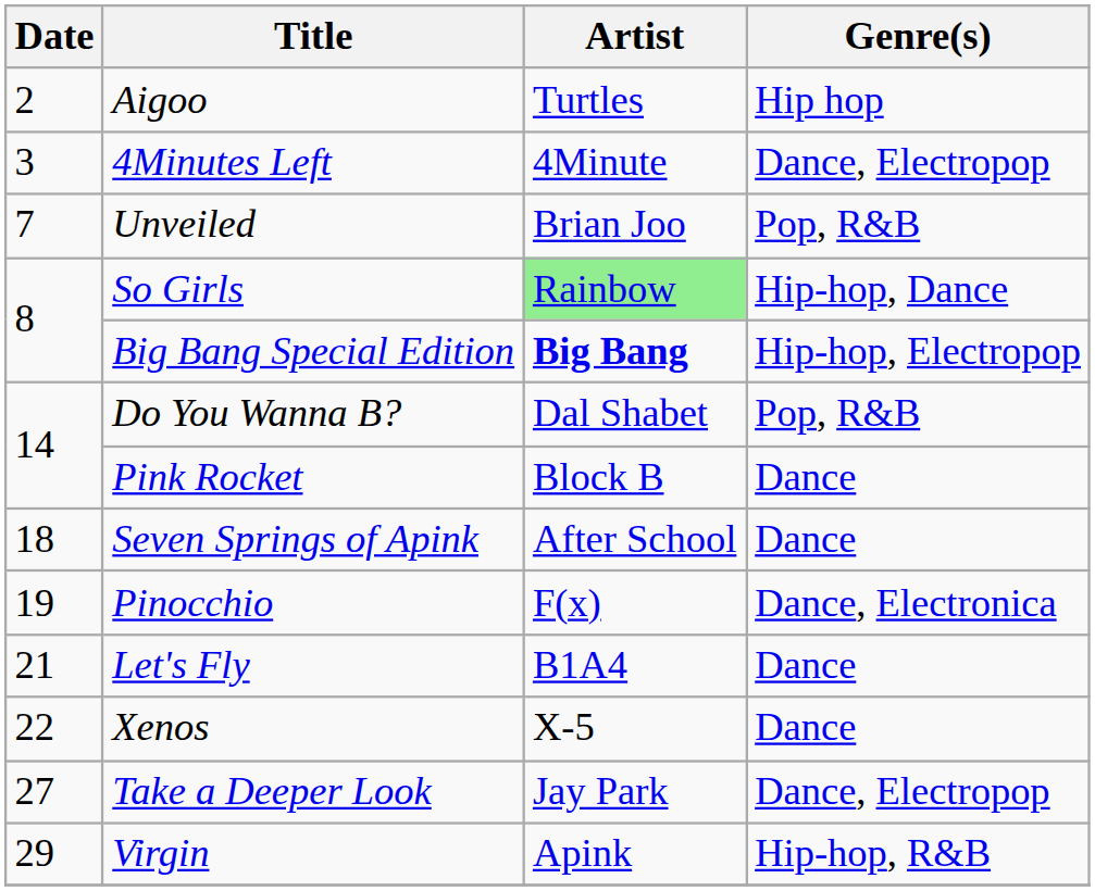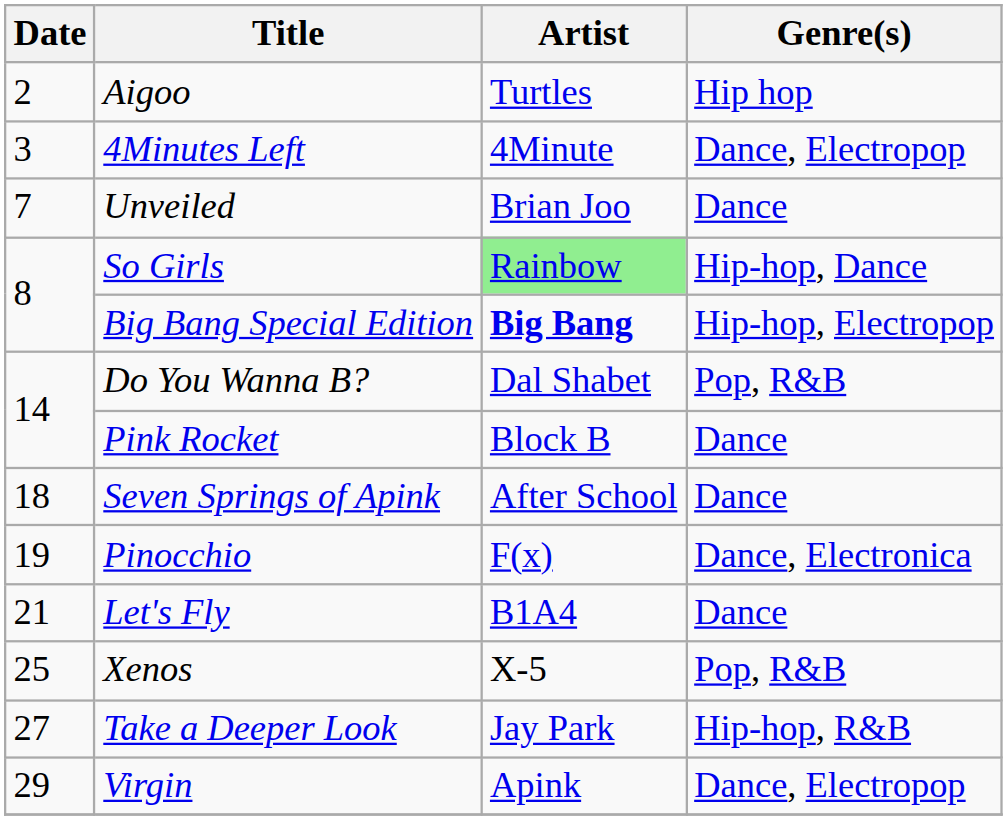Unveiled | Genre(s): Pop, R&B -> Dance
Xenos | Date: 22 -> 25
Xenos | Genre(s): Dance -> Pop, R&B
Take a Deeper Look | Genre(s): Dance, Electropop -> Hip-hop, R&B
Virgin | Genre(s): Hip-hop, R&B -> Dance, Electropop
